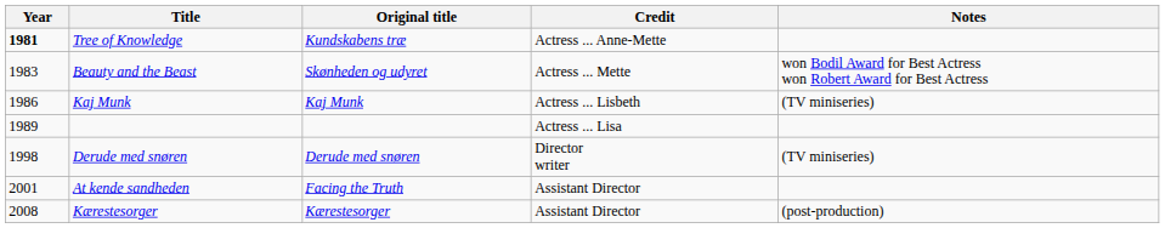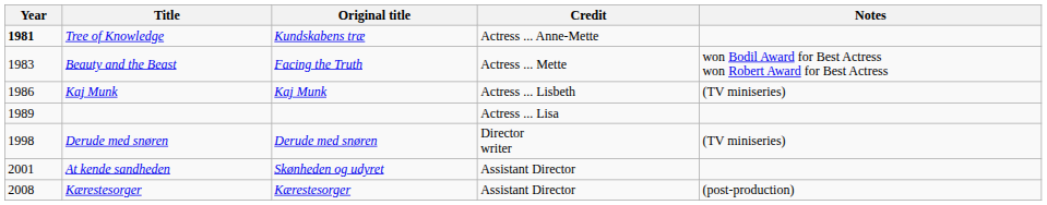Beauty and the Beast | Original title: Skønheden og udyret -> Facing the Truth
At kende sandheden | Original title: Facing the Truth -> Skønheden og udyret
